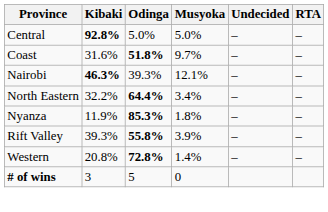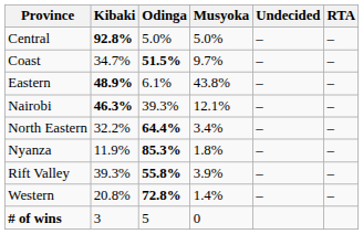Coast | Kibaki: 31.6% -> 34.7%
Coast | Odinga: 51.8% -> 51.5%
+ row: Eastern | 48.9% | 6.1% | 43.8% | – | –
